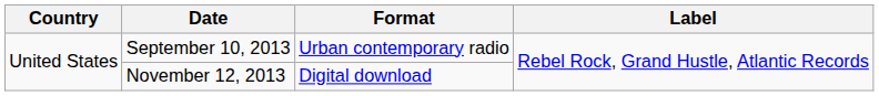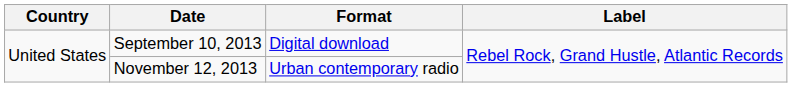September 10, 2013 | Format: Urban contemporary radio -> Digital download
November 12, 2013 | Format: Digital download -> Urban contemporary radio
